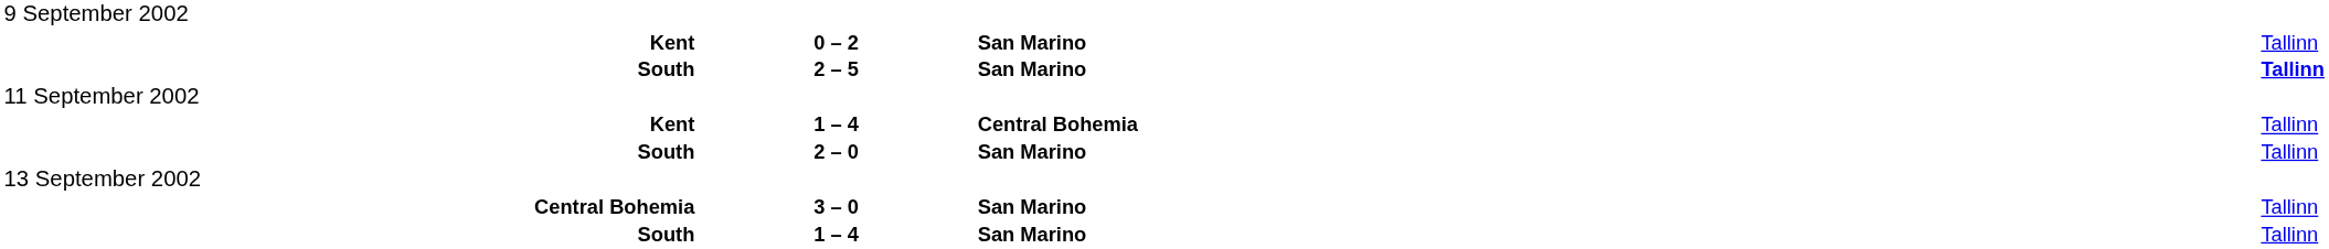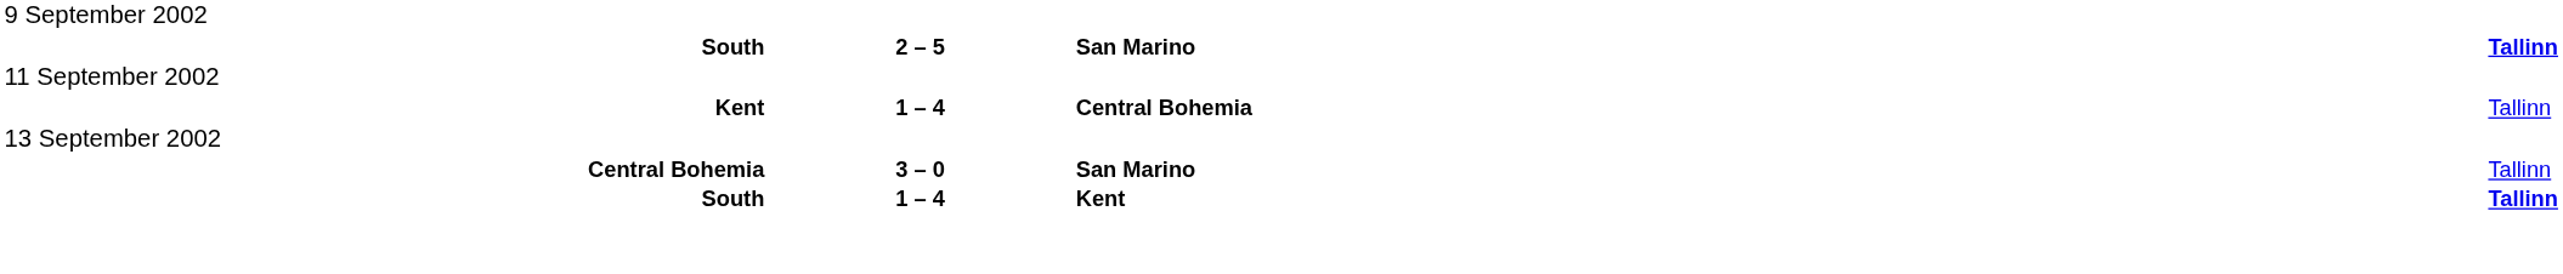- row: Kent | 0 – 2 | San Marino | Tallinn
- row: South | 2 – 0 | San Marino | Tallinn
South / 1 – 4 | column 3: San Marino -> Kent
South / 1 – 4 | column 4: normal -> bold
